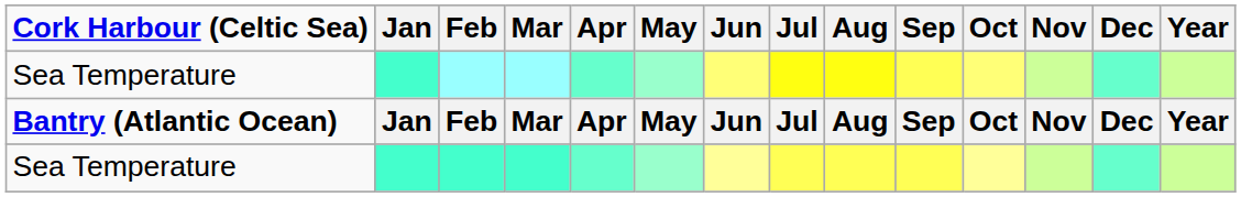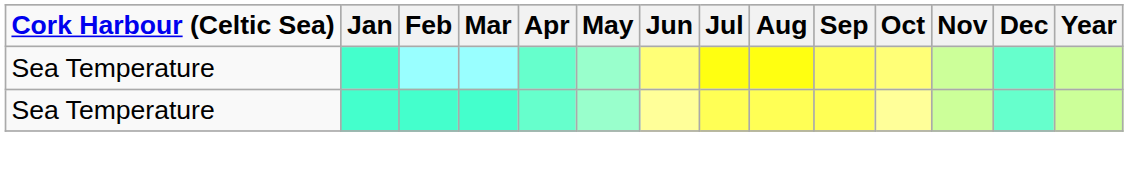- row: Bantry (Atlantic Ocean) | Jan | Feb | Mar | Apr | May | Jun | Jul | Aug | Sep | Oct | Nov | Dec | Year
